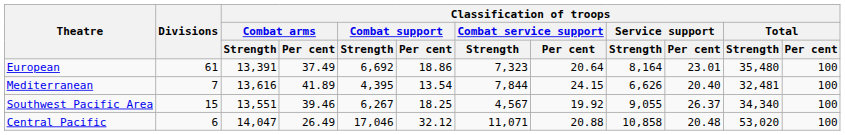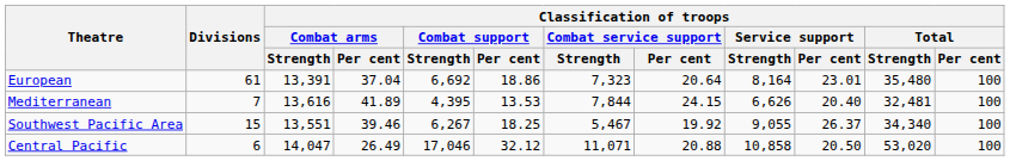European | Classification of troops / Combat arms / Per cent: 37.49 -> 37.04
Mediterranean | Classification of troops / Combat support / Per cent: 13.54 -> 13.53
Southwest Pacific Area | Classification of troops / Combat service support / Strength: 4,567 -> 5,467
Central Pacific | Classification of troops / Service support / Per cent: 20.48 -> 20.50
